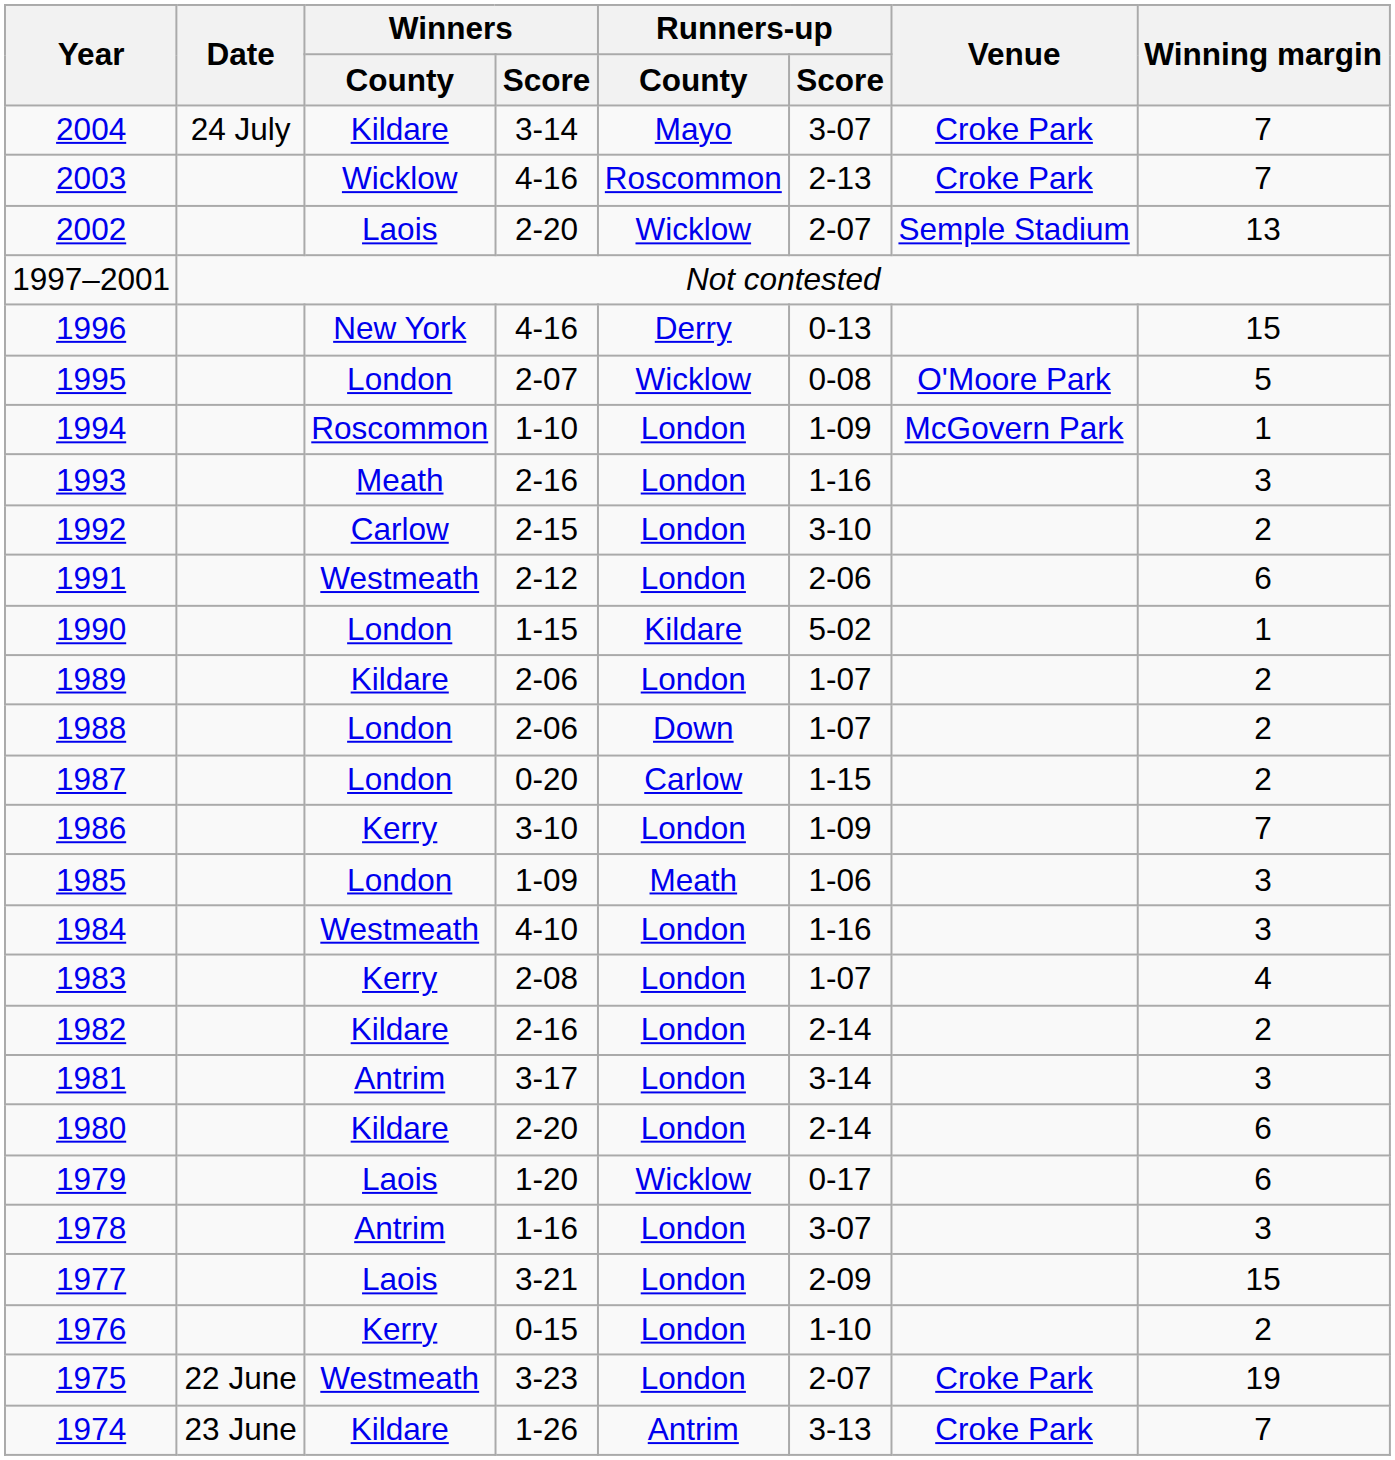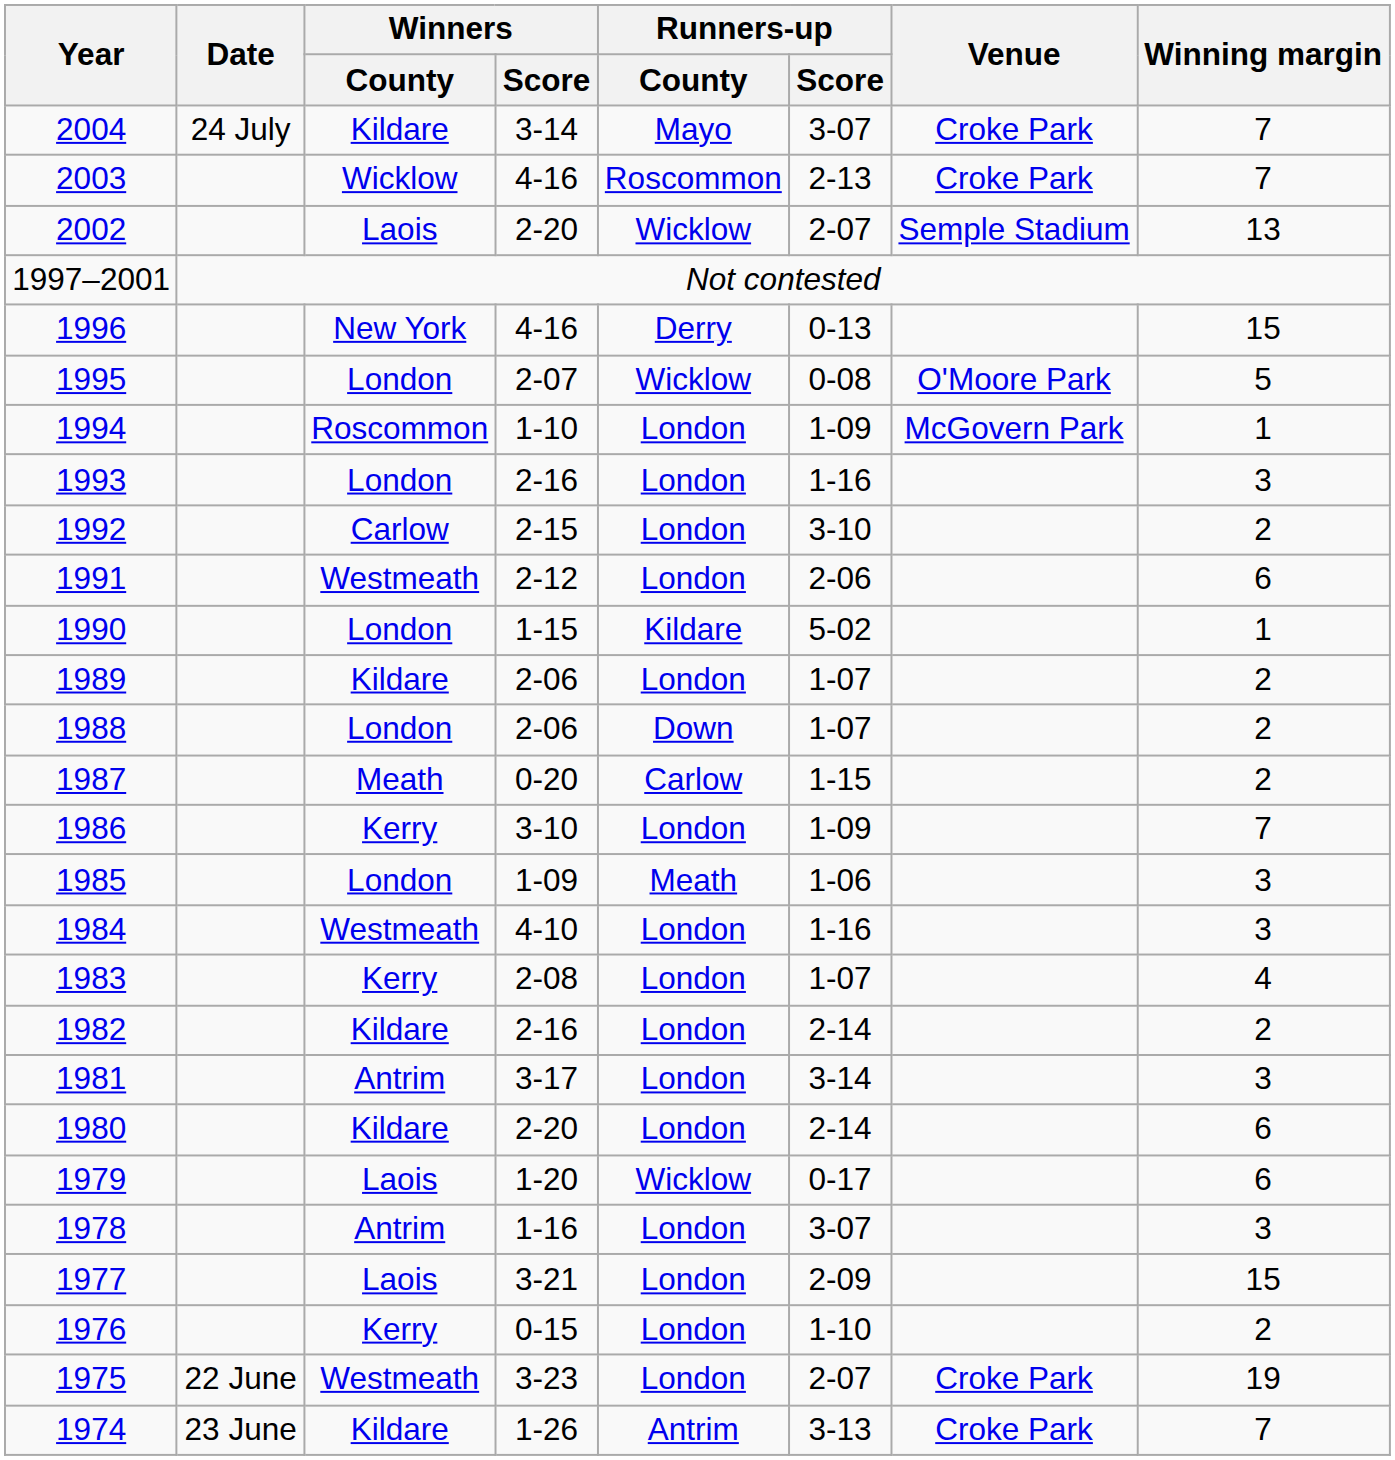1993 | Winners / County: Meath -> London
1987 | Winners / County: London -> Meath
